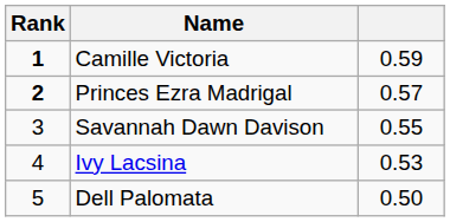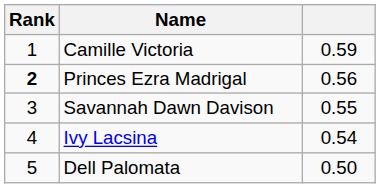Camille Victoria | Rank: bold -> normal
Princes Ezra Madrigal | column 3: 0.57 -> 0.56
Ivy Lacsina | column 3: 0.53 -> 0.54
